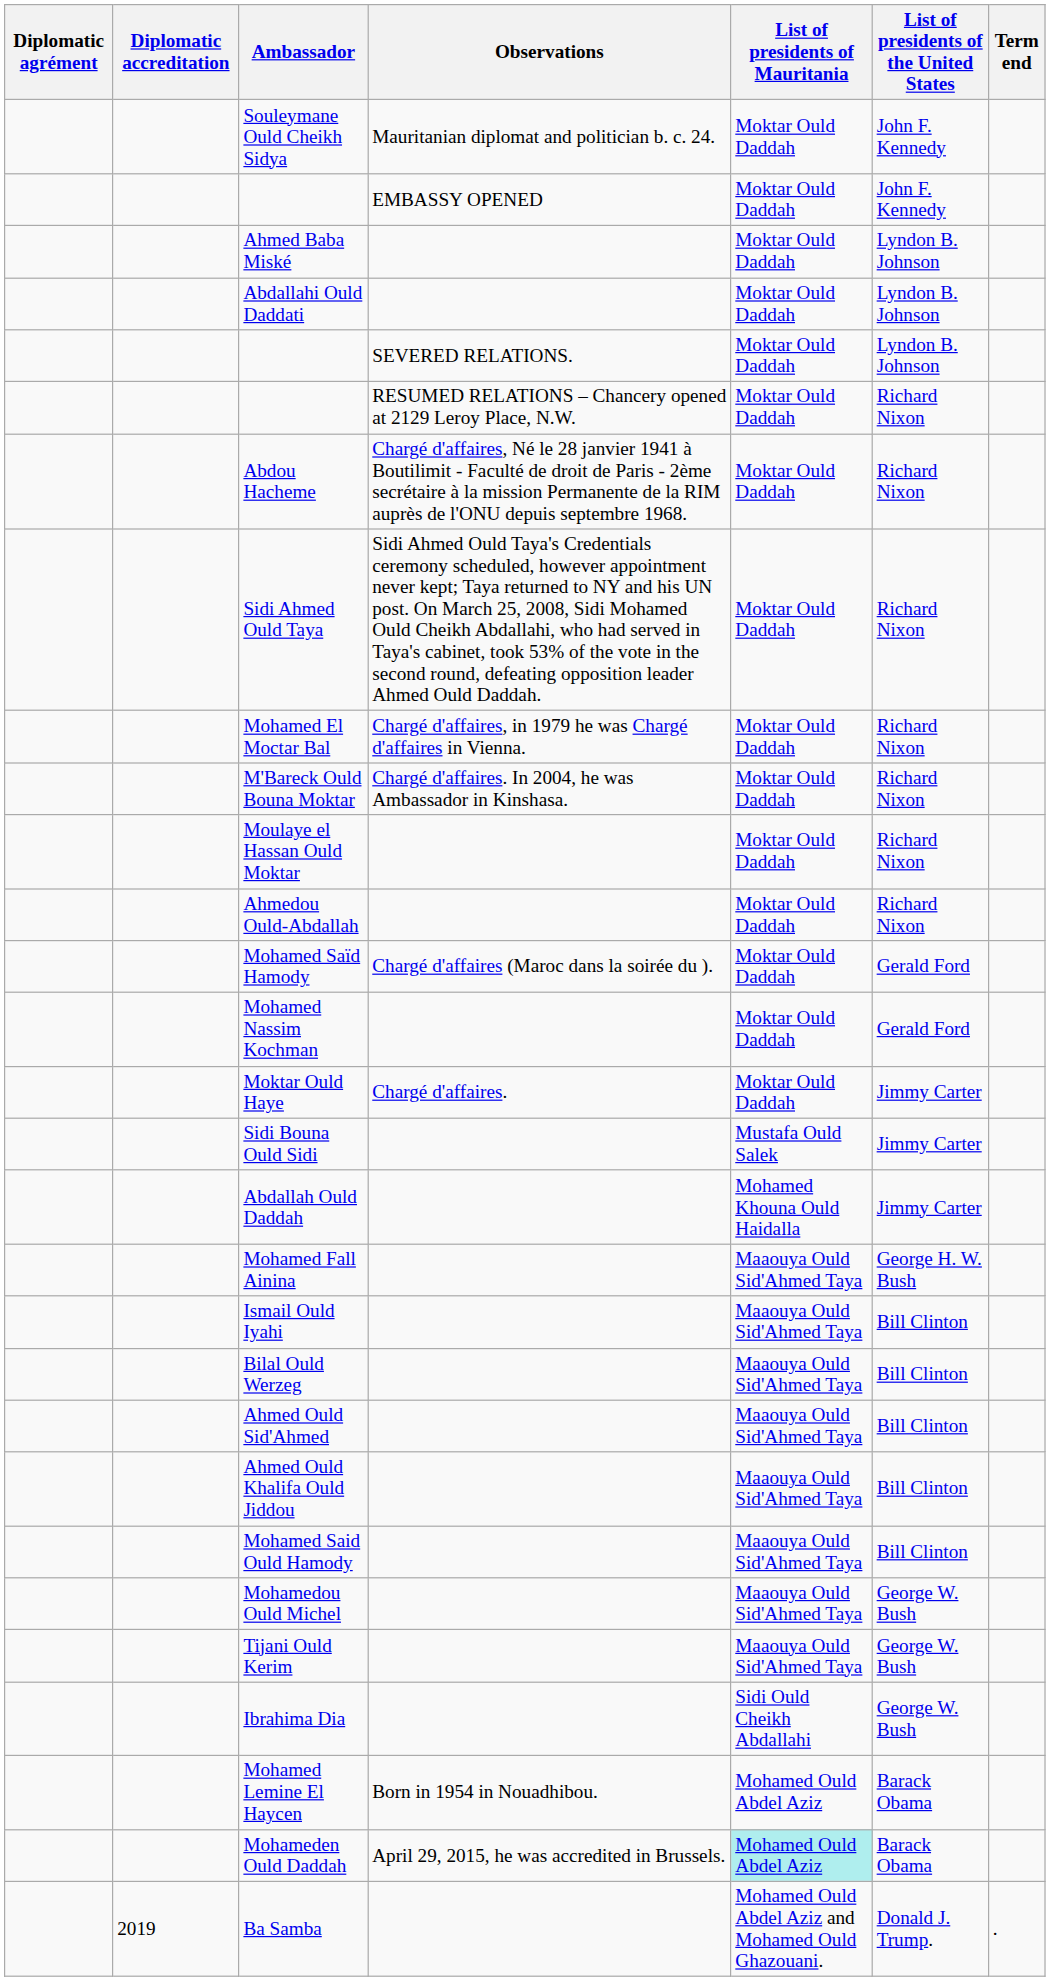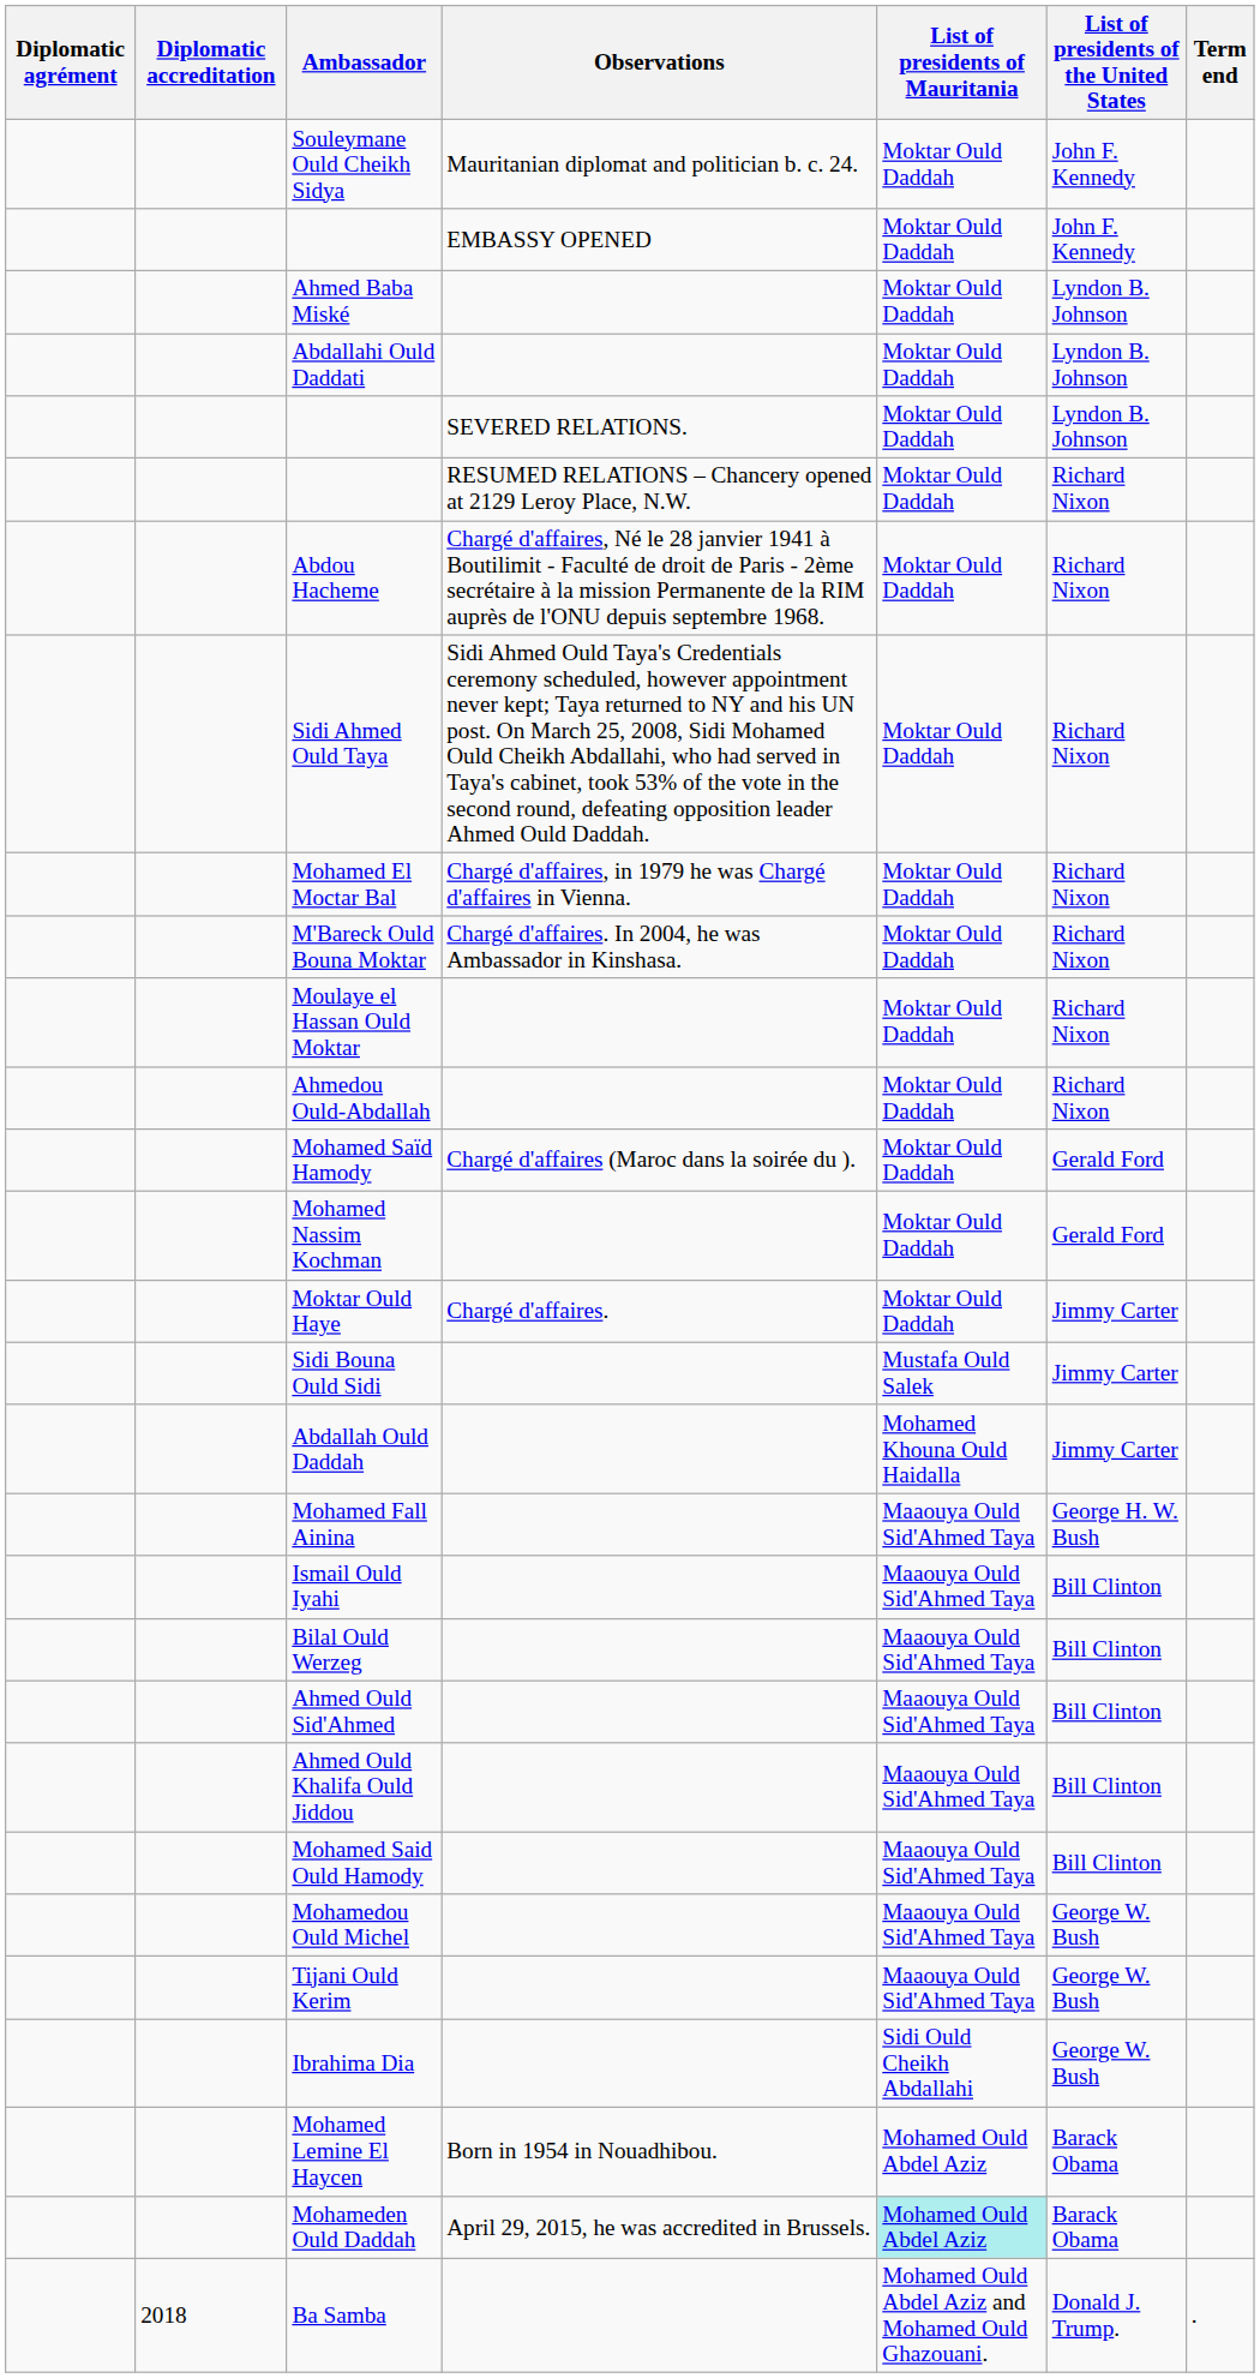Ba Samba | Diplomatic accreditation: 2019 -> 2018
